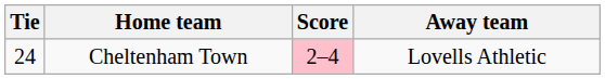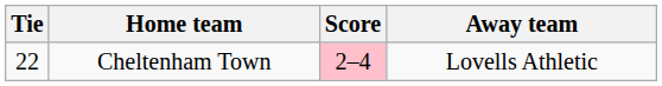Cheltenham Town | Tie: 24 -> 22
